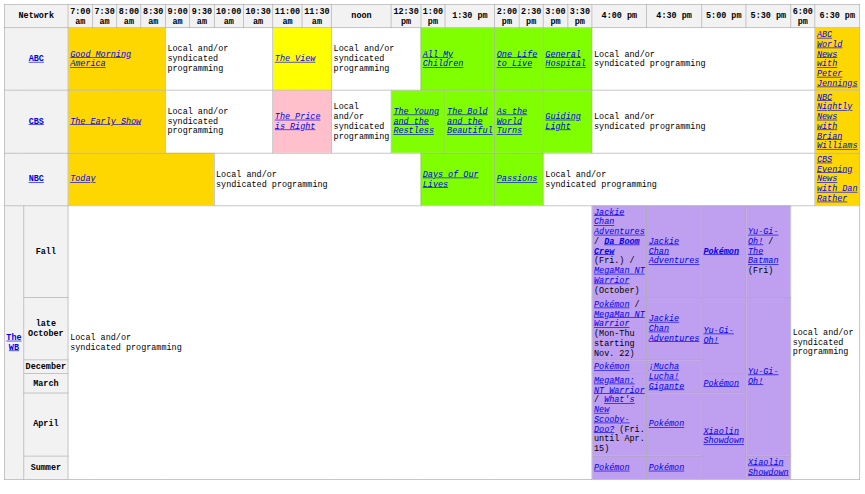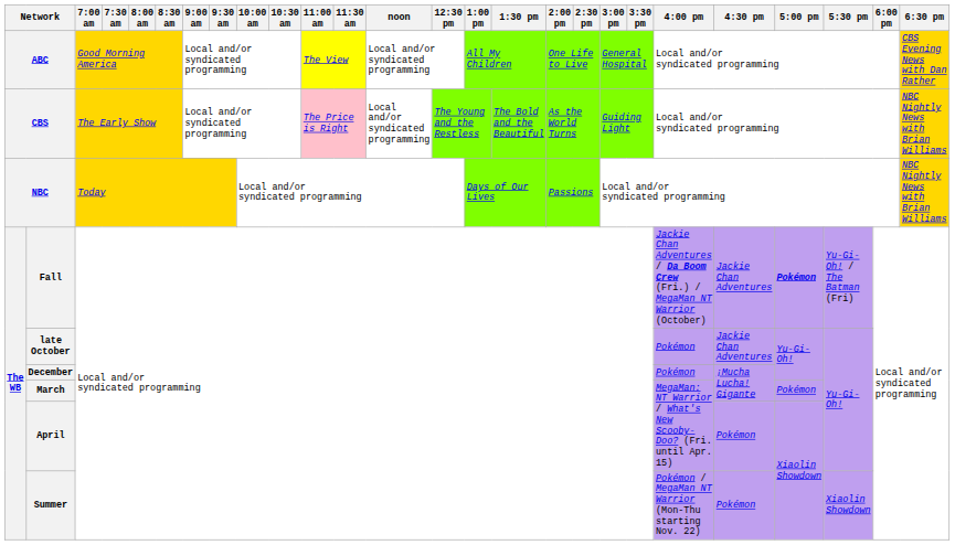ABC | 6:30 pm: ABC World News with Peter Jennings -> CBS Evening News with Dan Rather
NBC | 6:30 pm: CBS Evening News with Dan Rather -> NBC Nightly News with Brian Williams
late October | 4:00 pm: Pokémon / MegaMan NT Warrior (Mon-Thu starting Nov. 22) -> Pokémon
Summer | 4:00 pm: Pokémon -> Pokémon / MegaMan NT Warrior (Mon-Thu starting Nov. 22)
